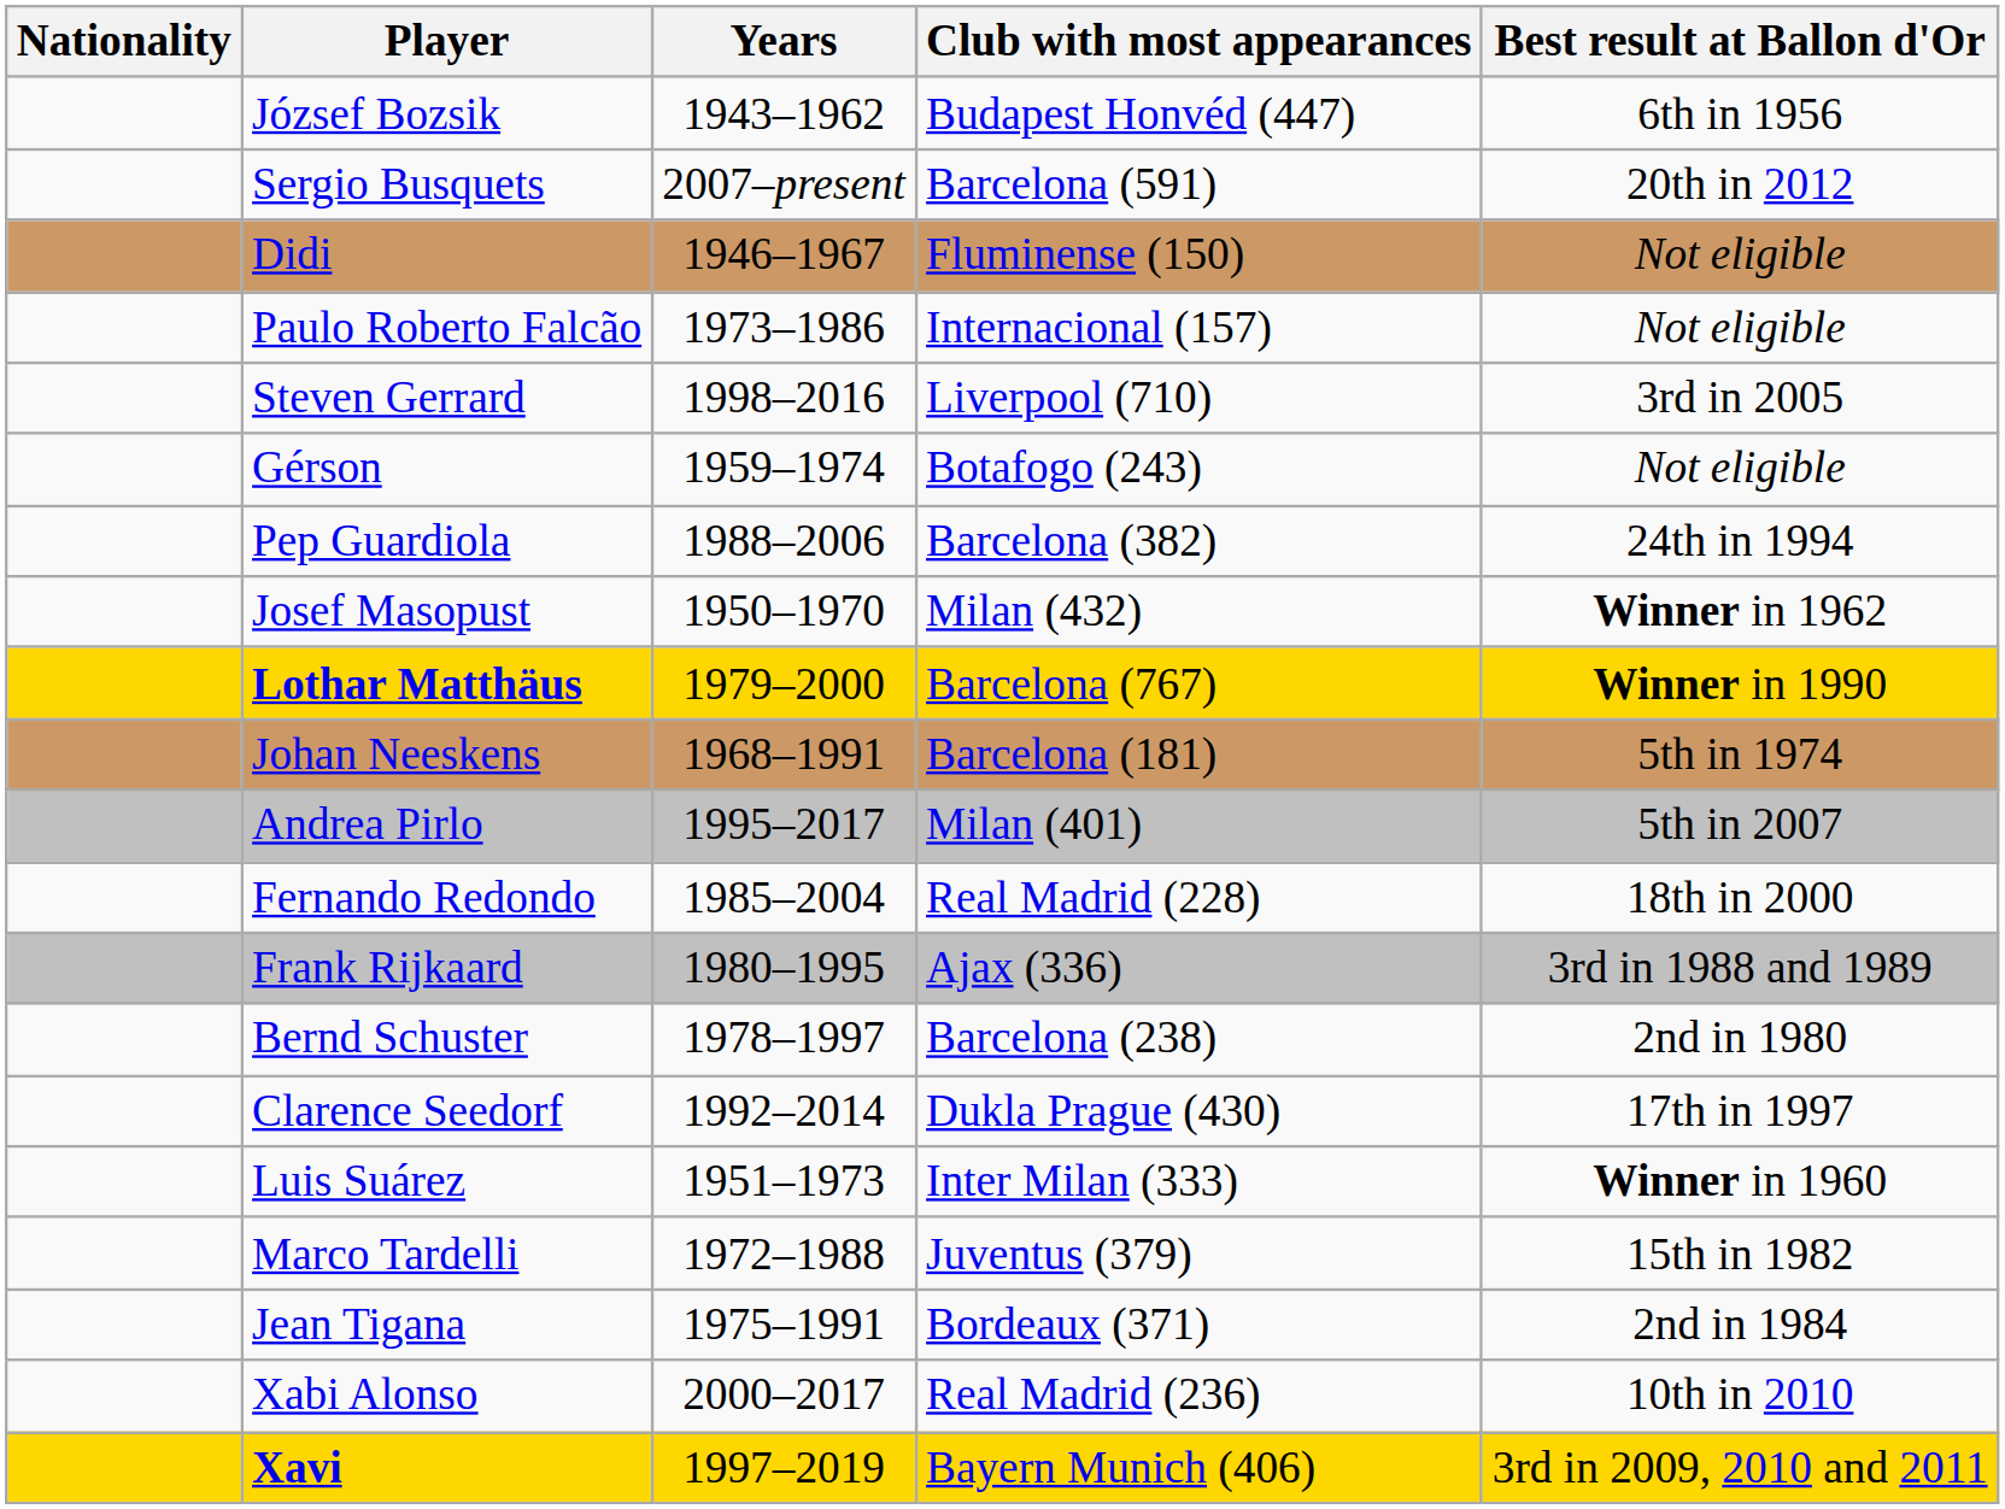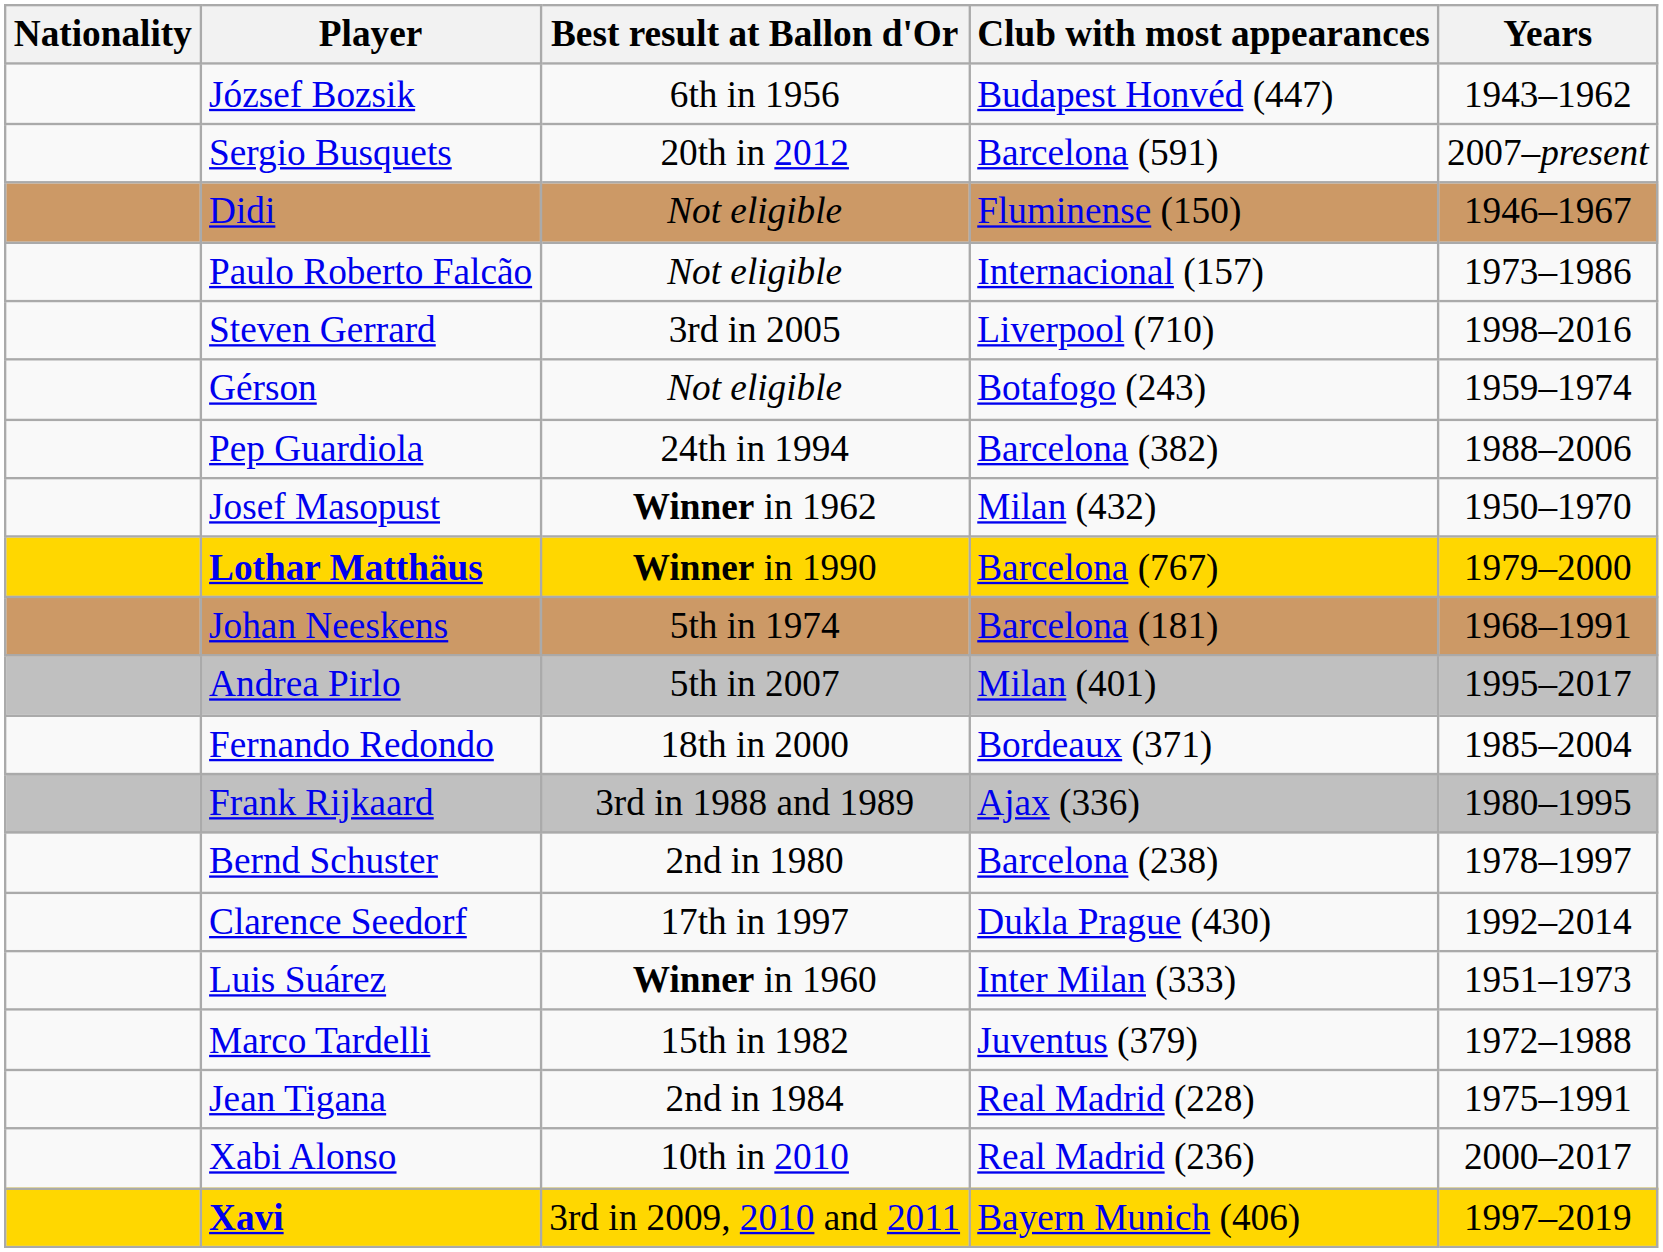columns swapped: Years <-> Best result at Ballon d'Or
Fernando Redondo | Club with most appearances: Real Madrid (228) -> Bordeaux (371)
Jean Tigana | Club with most appearances: Bordeaux (371) -> Real Madrid (228)
